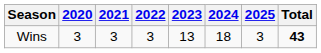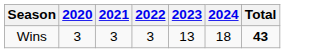- column: 2025 | 3
